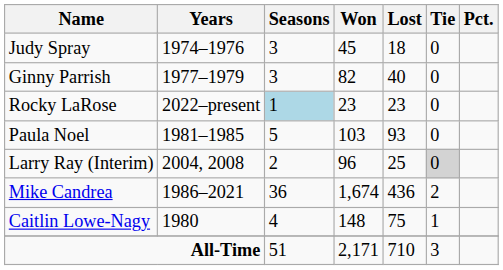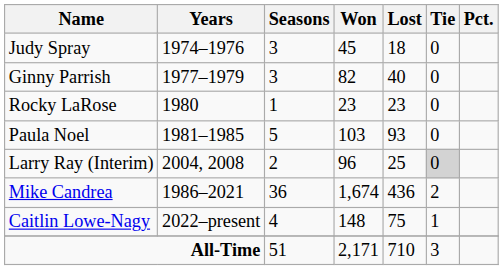Rocky LaRose | Years: 2022–present -> 1980
Rocky LaRose | Seasons: lightblue background -> no background
Caitlin Lowe-Nagy | Years: 1980 -> 2022–present
